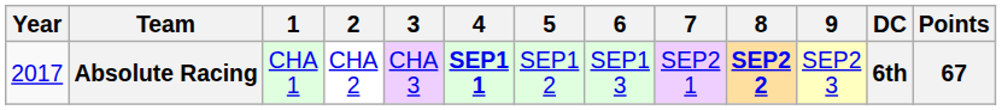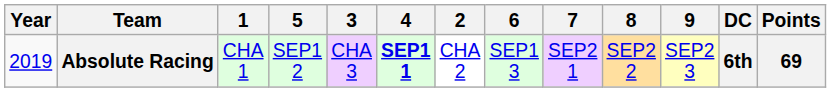columns swapped: 2 <-> 5
Absolute Racing | Year: 2017 -> 2019
Absolute Racing | 8: bold -> normal
Absolute Racing | Points: 67 -> 69
